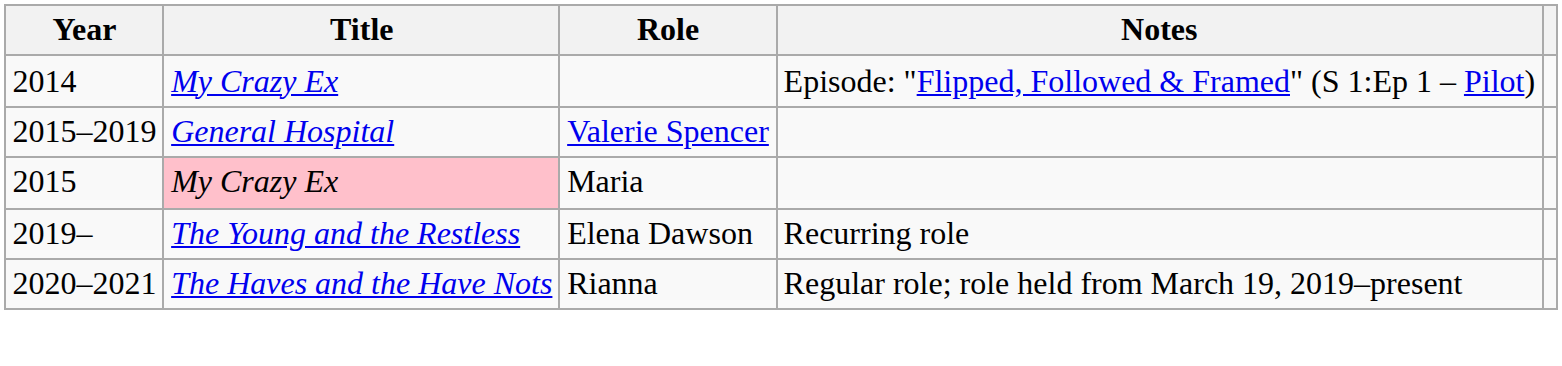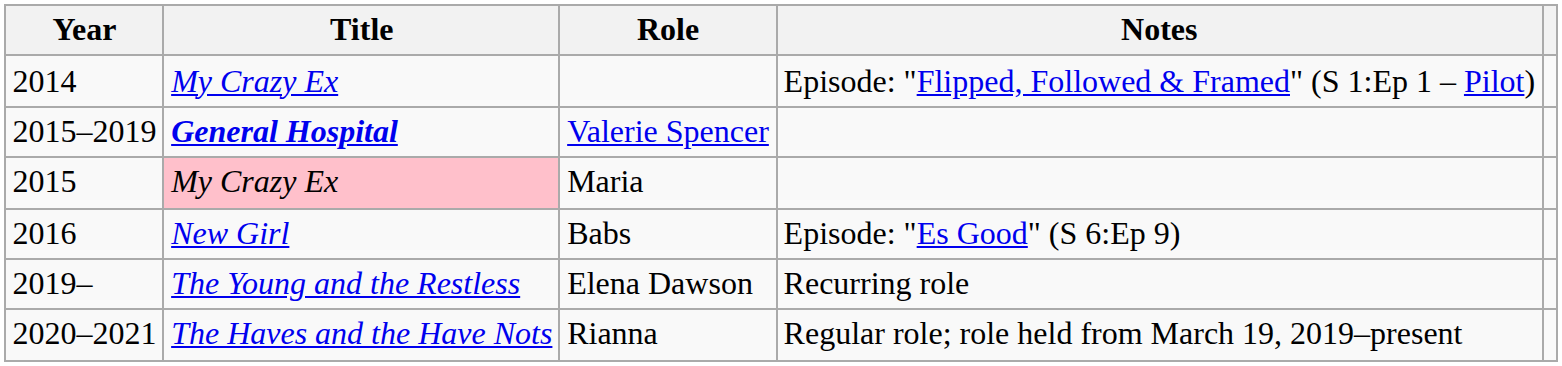Valerie Spencer | Title: normal -> bold
+ row: 2016 | New Girl | Babs | Episode: "Es Good" (S 6:Ep 9)
